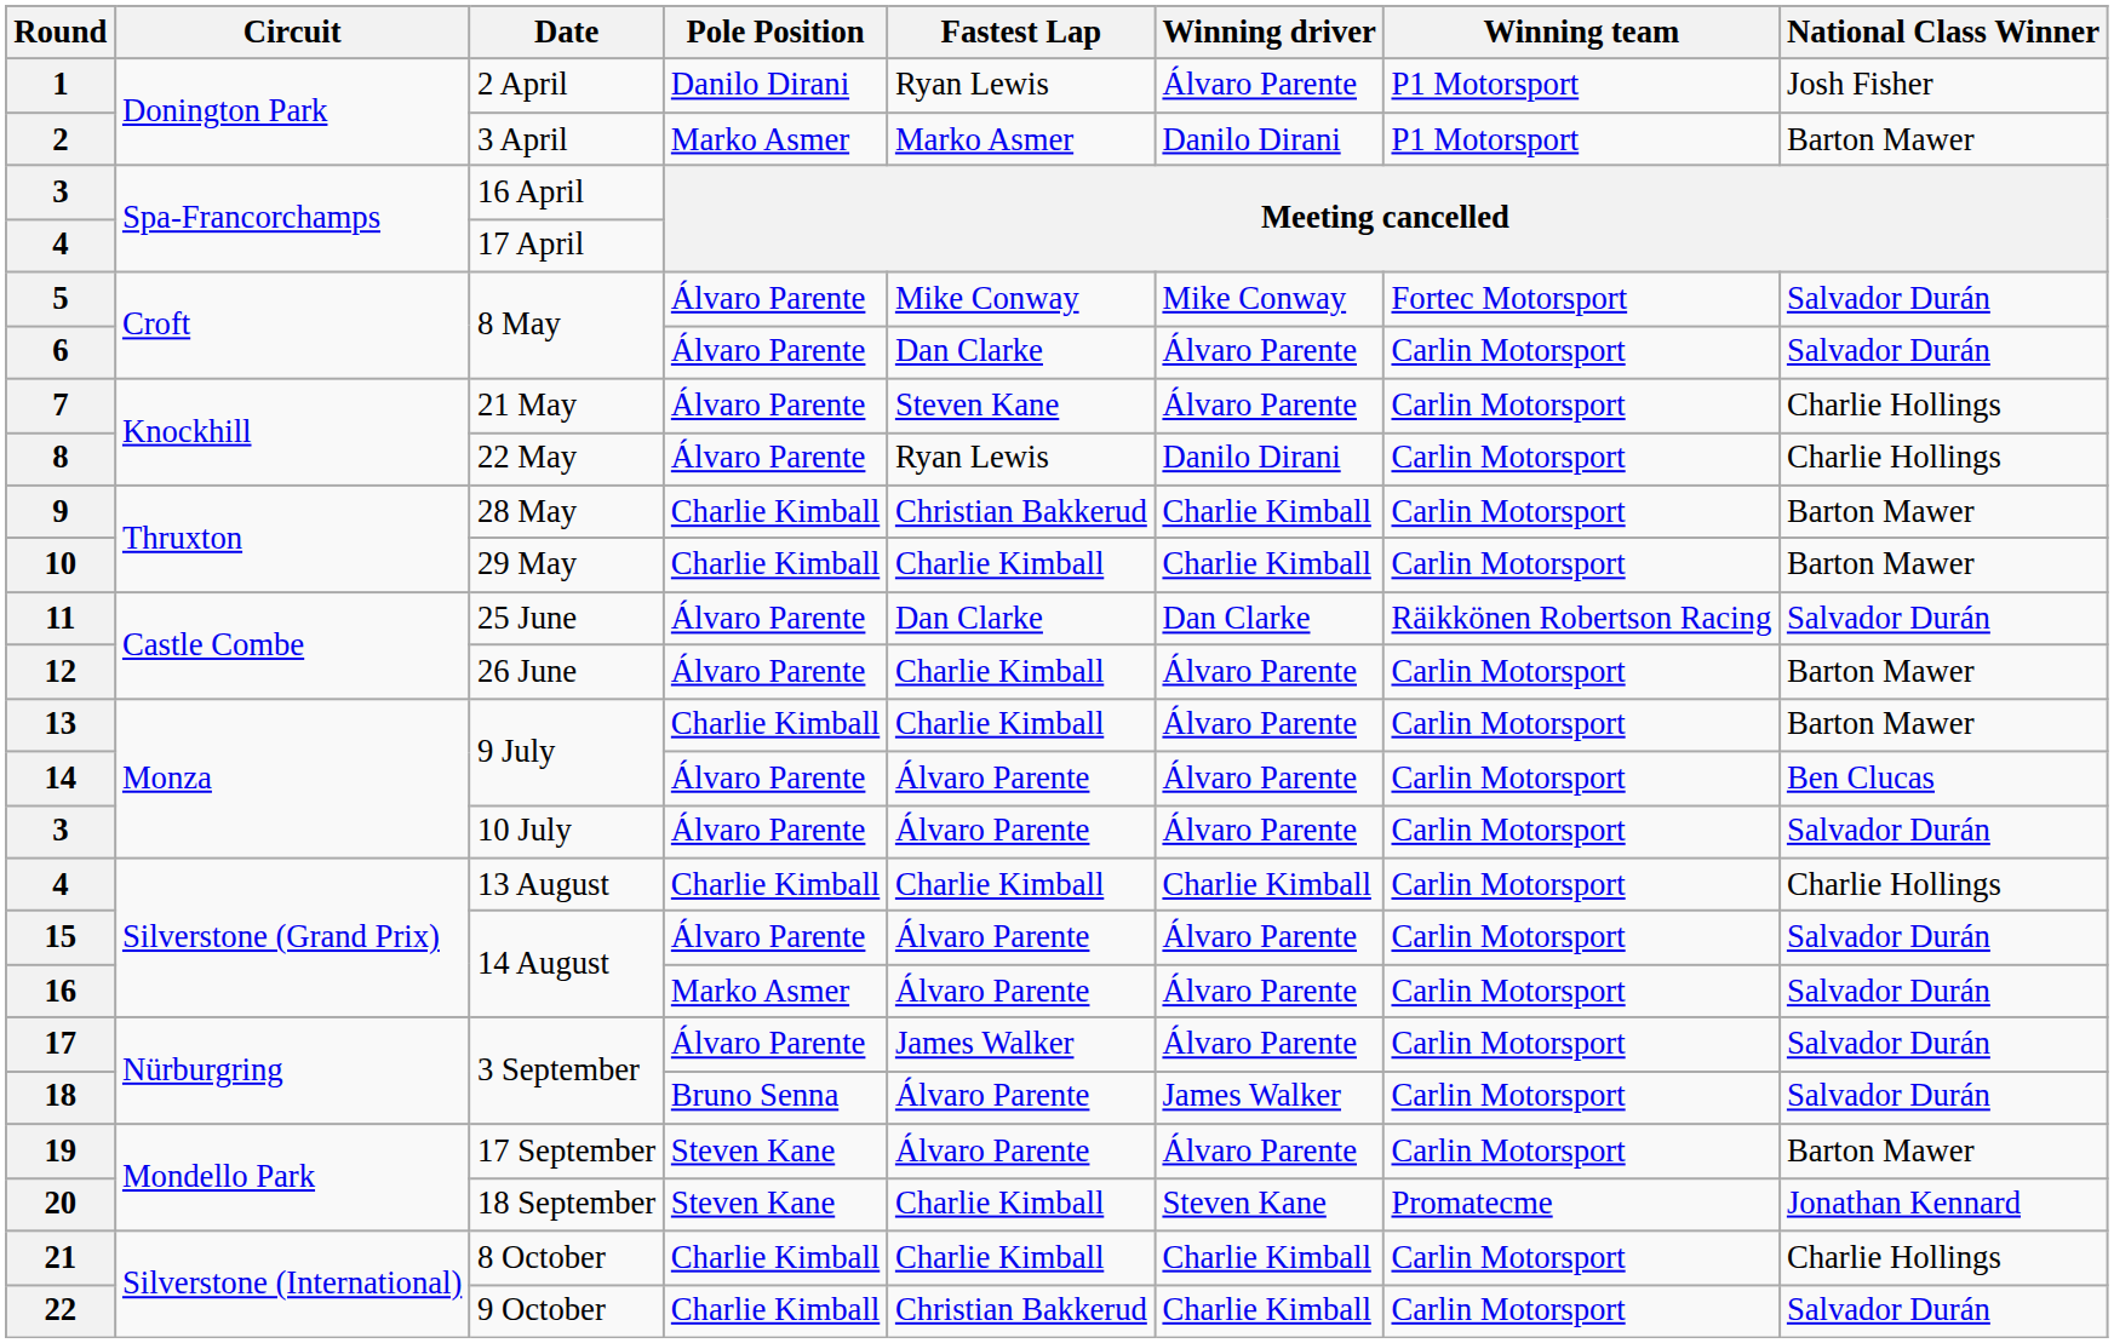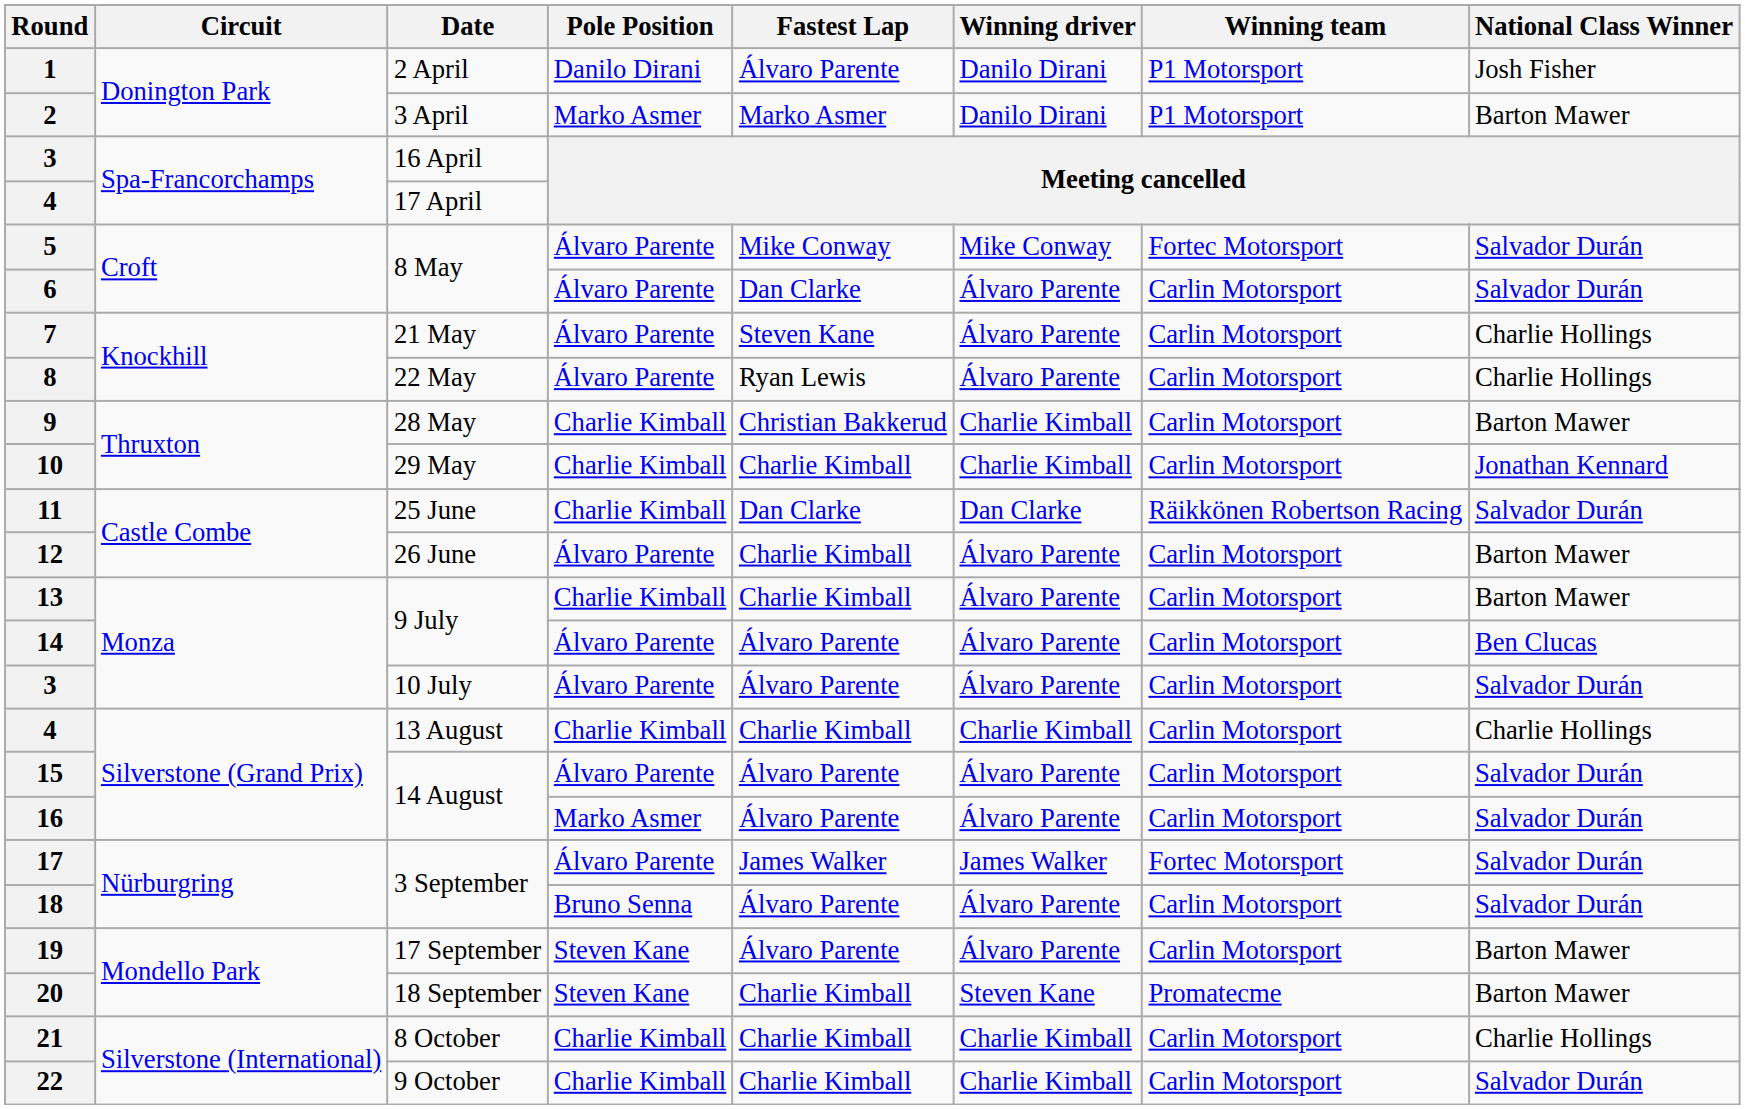1 | Fastest Lap: Ryan Lewis -> Álvaro Parente
1 | Winning driver: Álvaro Parente -> Danilo Dirani
8 | Winning driver: Danilo Dirani -> Álvaro Parente
10 | National Class Winner: Barton Mawer -> Jonathan Kennard
11 | Pole Position: Álvaro Parente -> Charlie Kimball
17 | Winning driver: Álvaro Parente -> James Walker
17 | Winning team: Carlin Motorsport -> Fortec Motorsport
18 | Winning driver: James Walker -> Álvaro Parente
20 | National Class Winner: Jonathan Kennard -> Barton Mawer
22 | Fastest Lap: Christian Bakkerud -> Charlie Kimball
